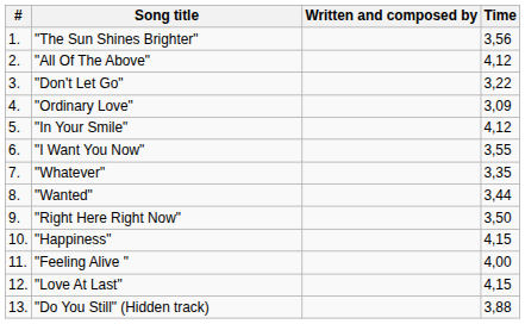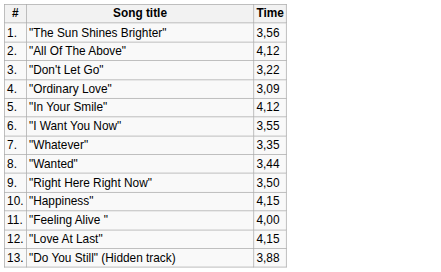- column: Written and composed by
